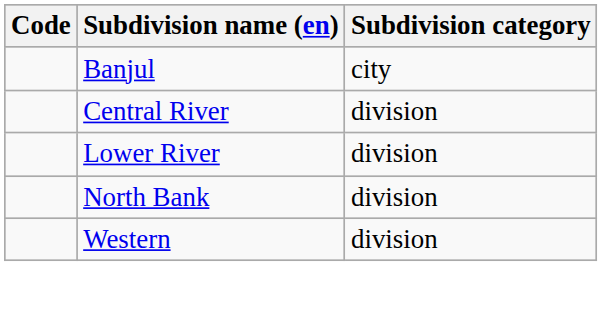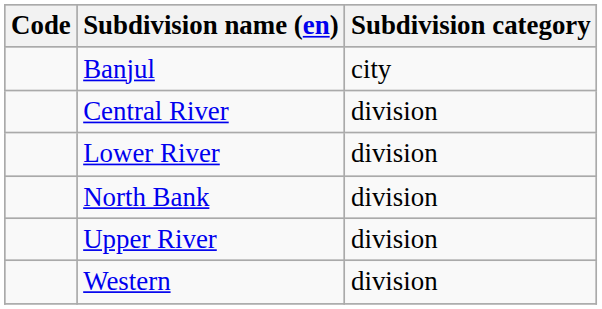+ row: Upper River | division
